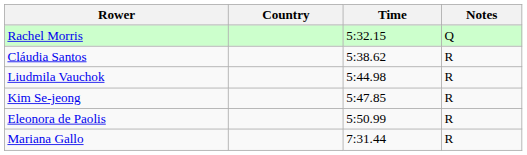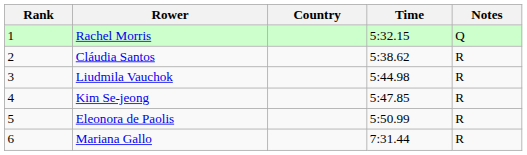+ column: Rank | 1 | 2 | 3 | 4 | 5 | 6
